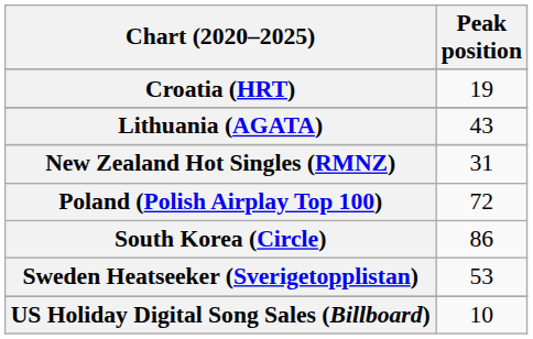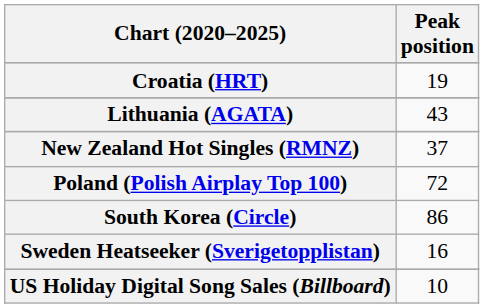New Zealand Hot Singles (RMNZ) | Peak position: 31 -> 37
Sweden Heatseeker (Sverigetopplistan) | Peak position: 53 -> 16
